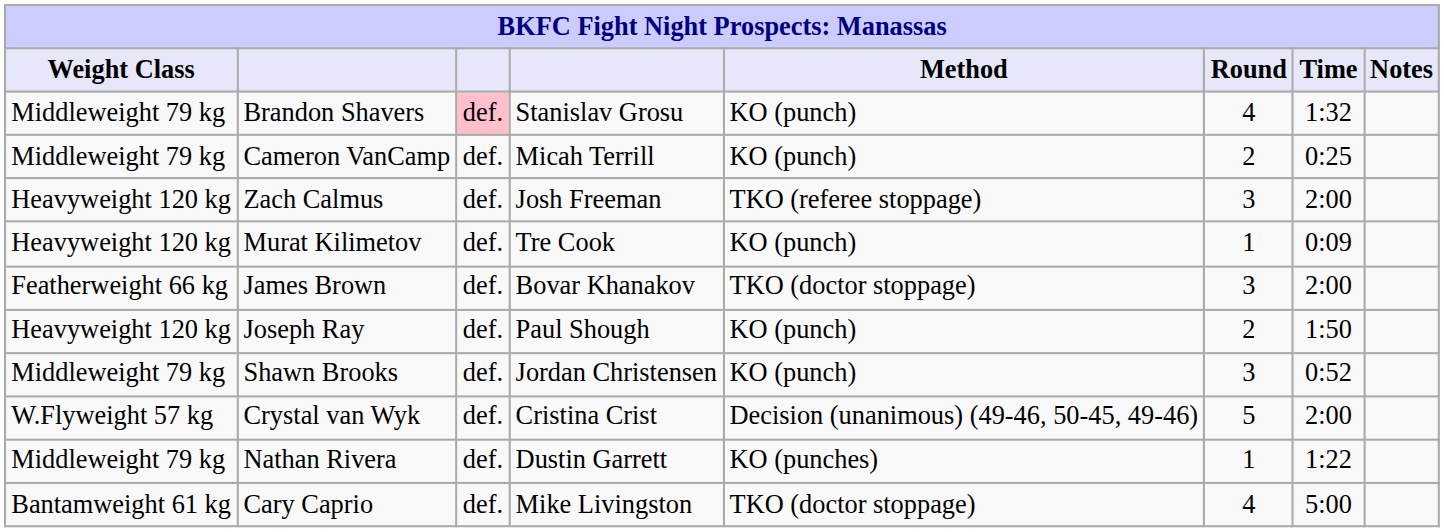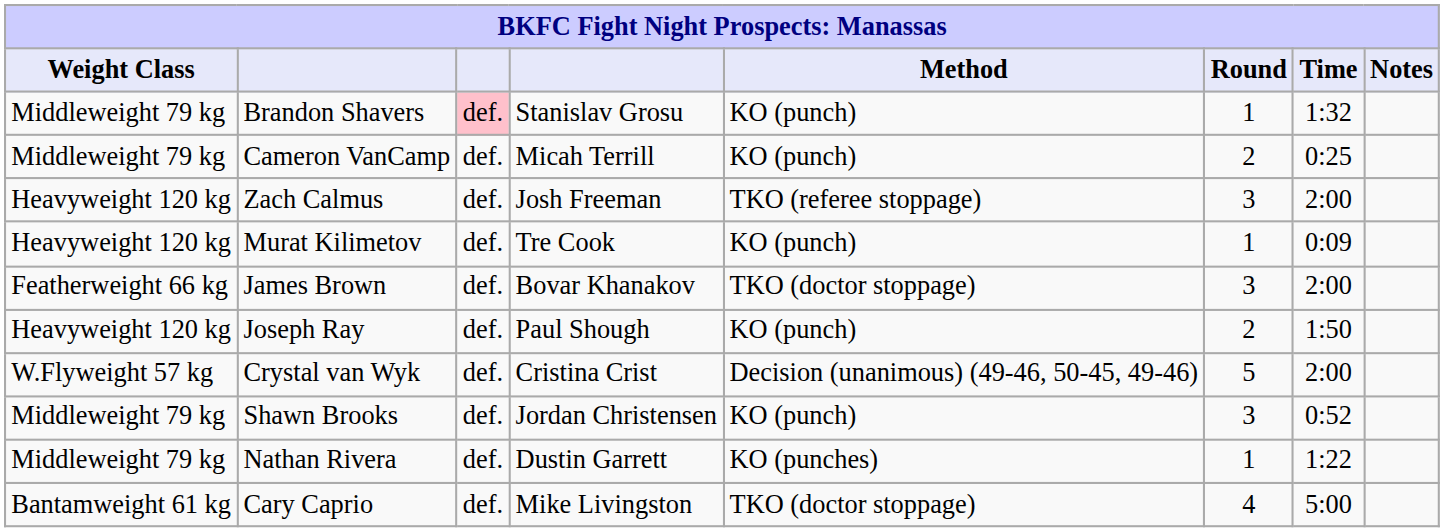Brandon Shavers | Round: 4 -> 1
rows swapped: Shawn Brooks <-> Crystal van Wyk
